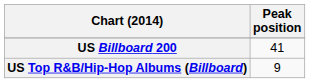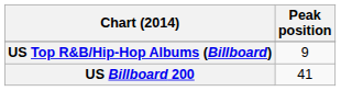rows swapped: US Billboard 200 <-> US Top R&B/Hip-Hop Albums (Billboard)
